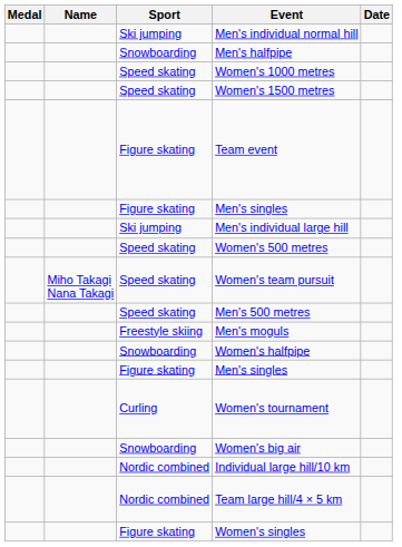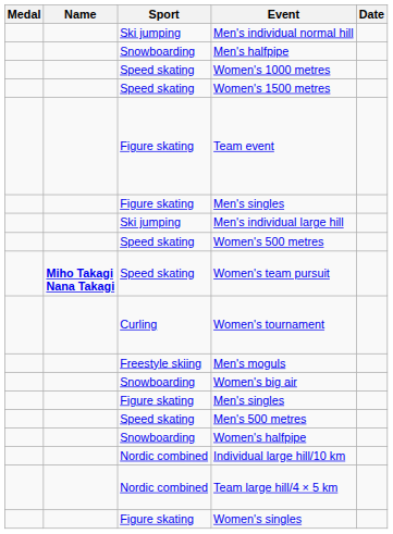Women's team pursuit | Name: normal -> bold
rows swapped: Women's tournament <-> Men's 500 metres
rows swapped: Women's halfpipe <-> Women's big air
